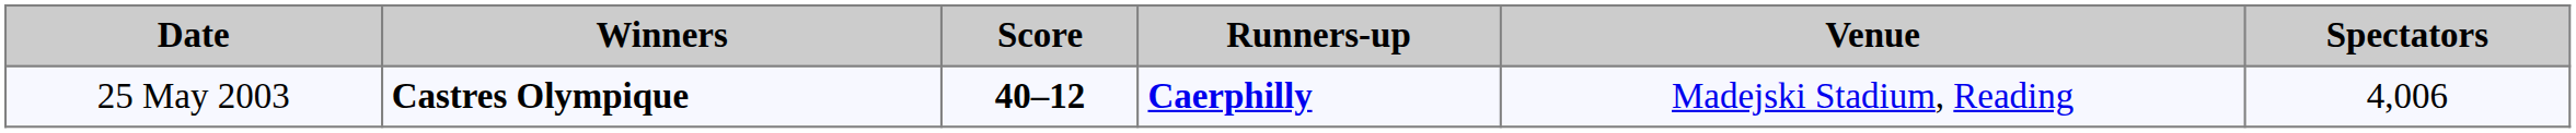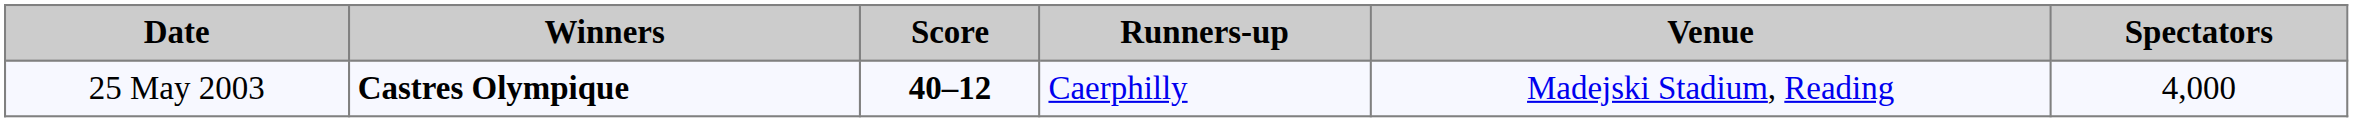25 May 2003 | Runners-up: bold -> normal
25 May 2003 | Spectators: 4,006 -> 4,000
